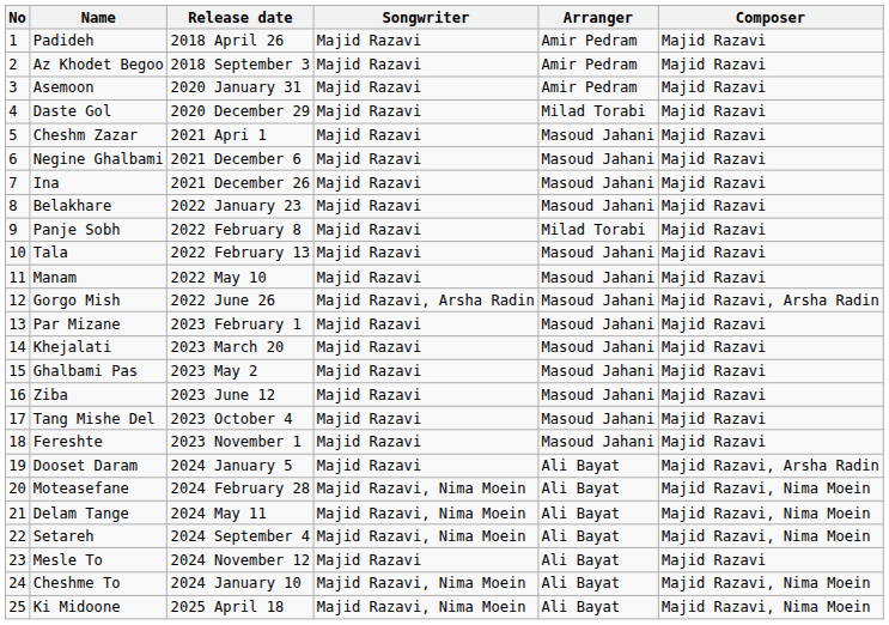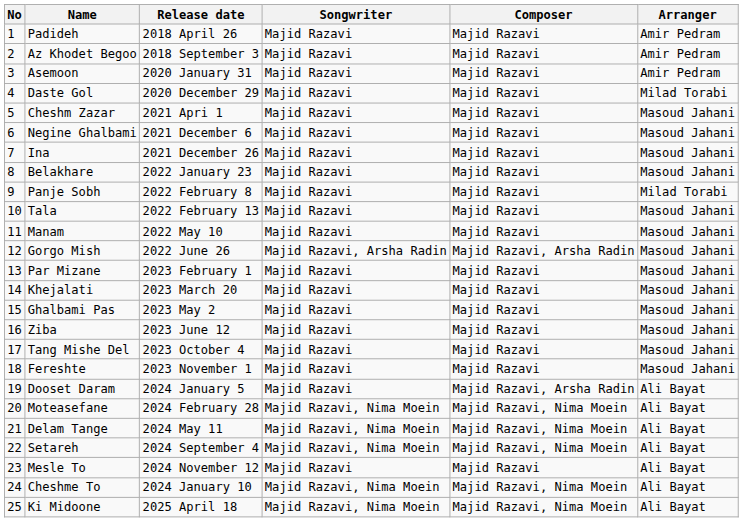columns swapped: Composer <-> Arranger
